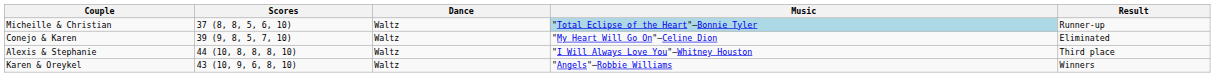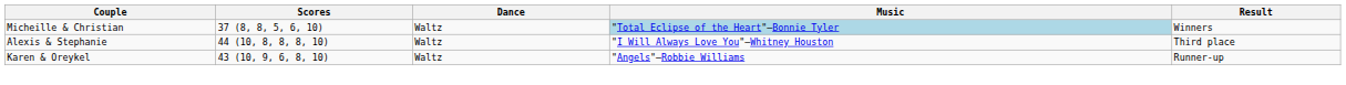Micheille & Christian | Result: Runner-up -> Winners
- row: Conejo & Karen | 39 (9, 8, 5, 7, 10) | Waltz | "My Heart Will Go On"—Celine Dion | Eliminated
Karen & Oreykel | Result: Winners -> Runner-up
